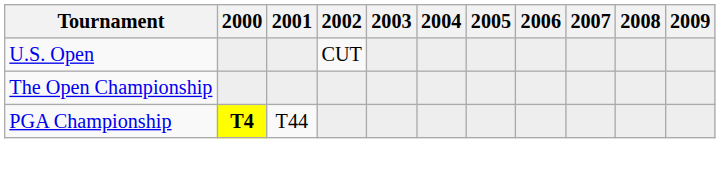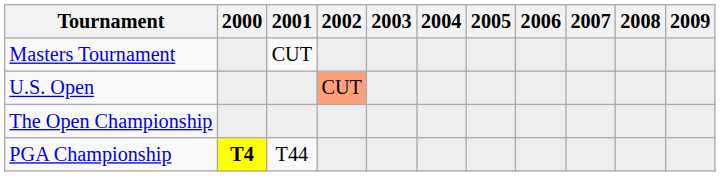+ row: Masters Tournament | CUT
U.S. Open | 2002: no background -> lightsalmon background
